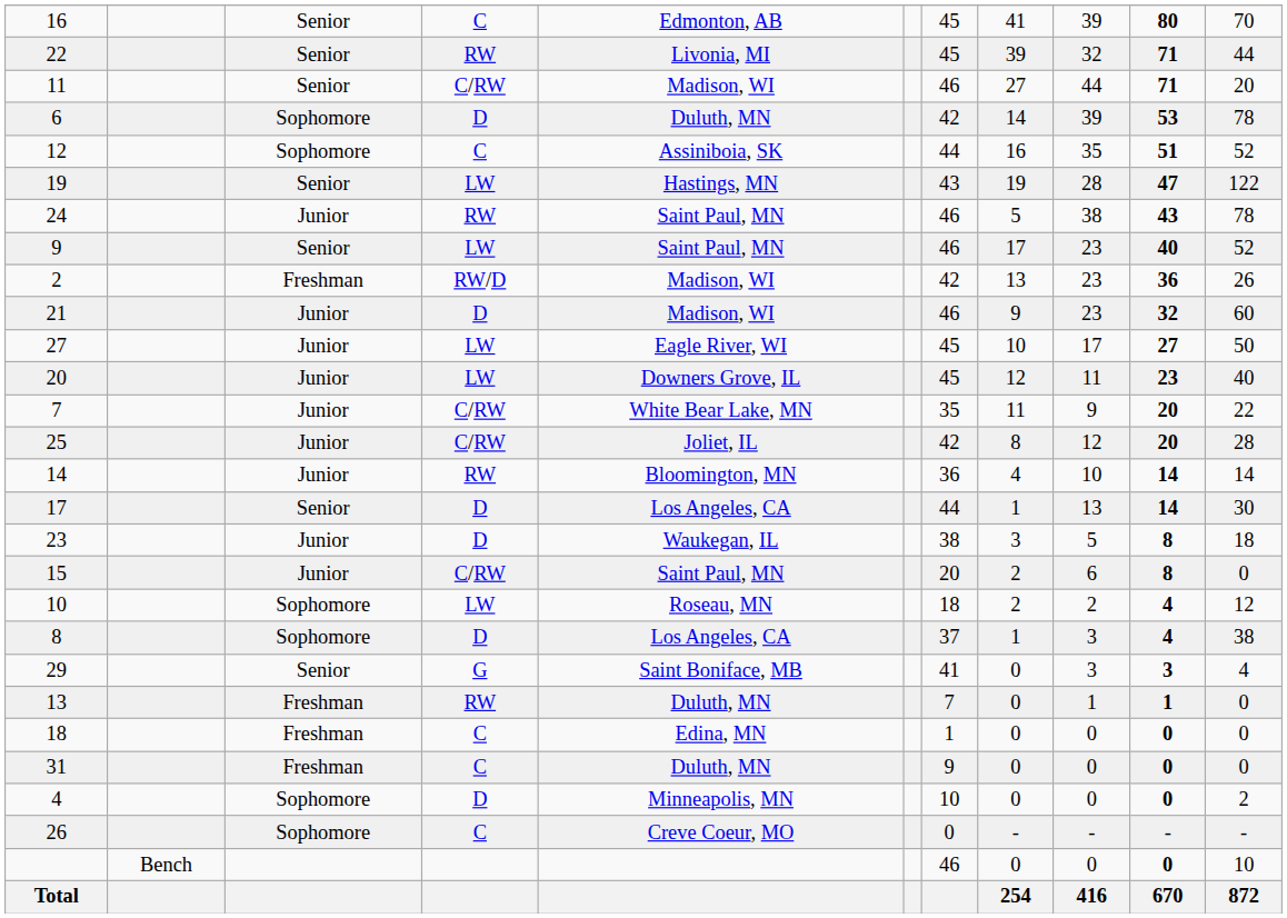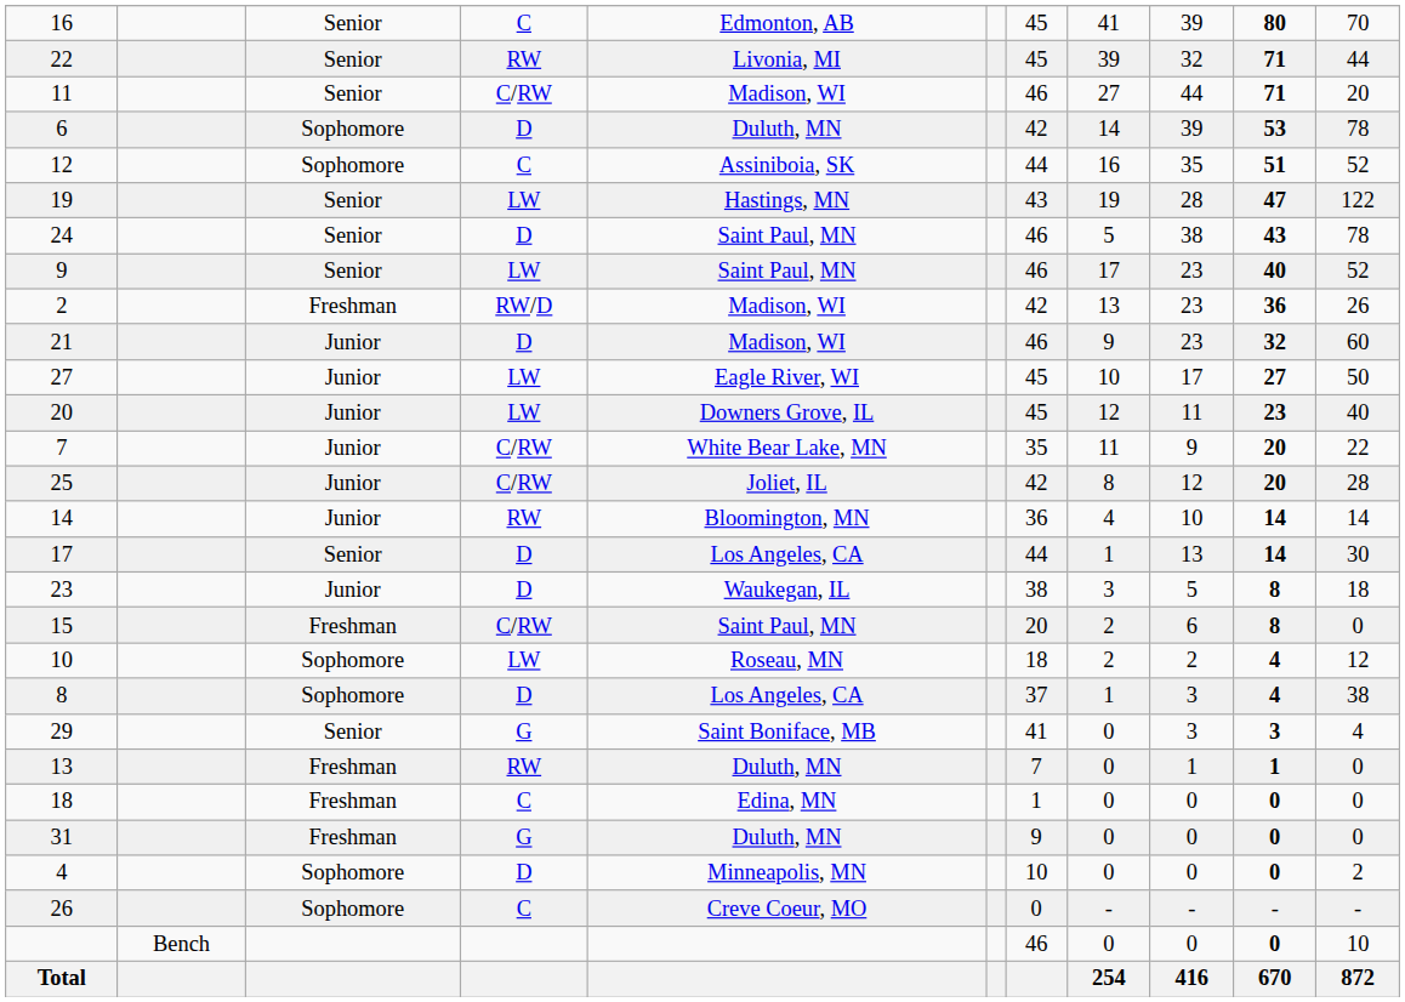24 | column 3: Junior -> Senior
24 | column 4: RW -> D
15 | column 3: Junior -> Freshman
31 | column 4: C -> G
